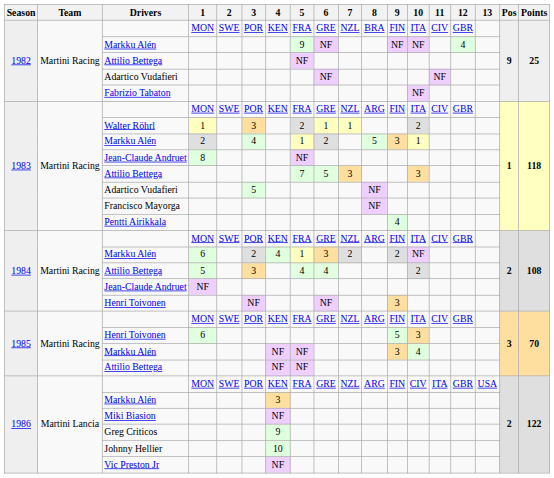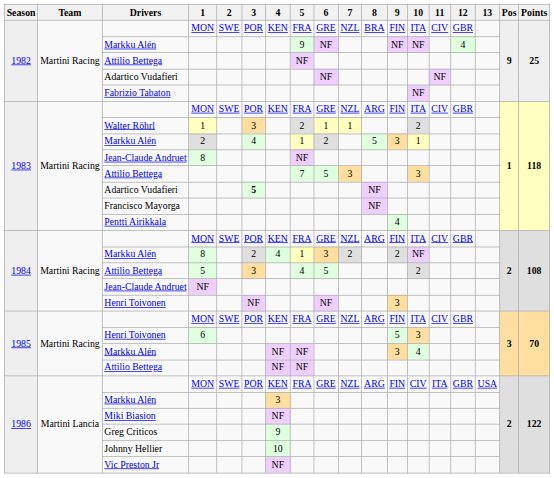1983 / Adartico Vudafieri | 3: normal -> bold
1984 / Markku Alén | 1: 6 -> 8
1984 / Attilio Bettega | 6: 4 -> 5
